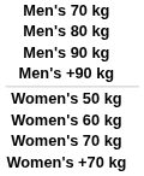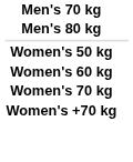- row: Men's 90 kg
- row: Men's +90 kg
